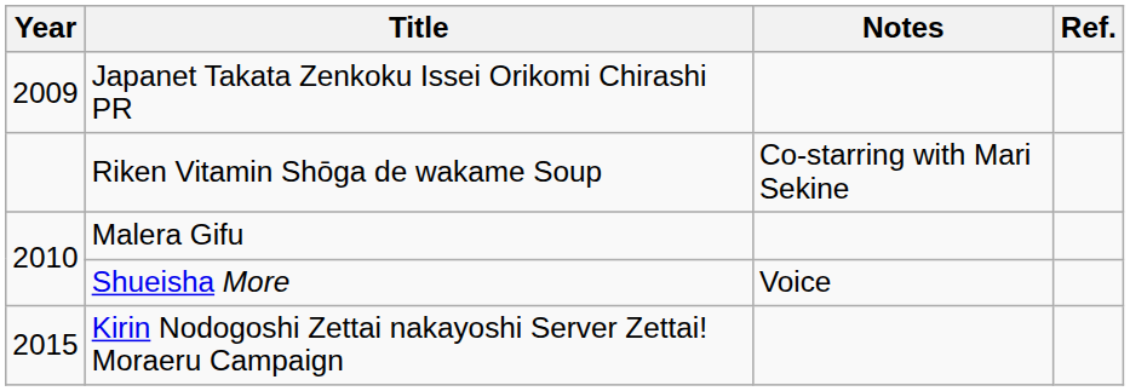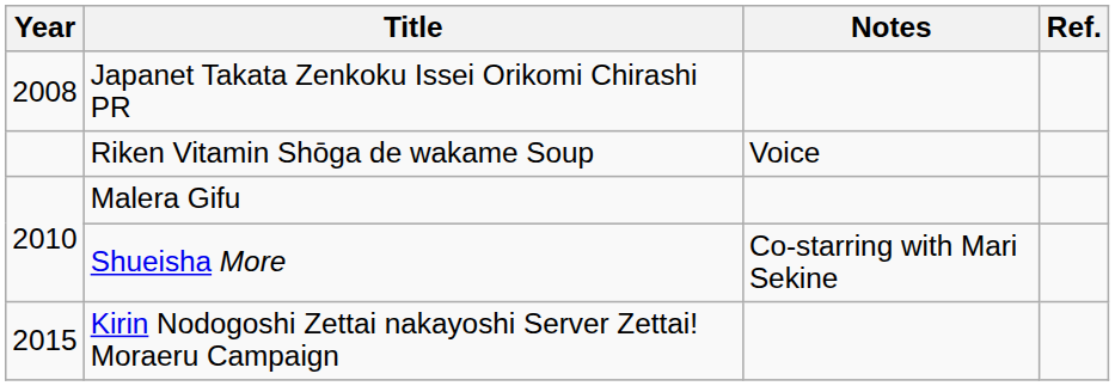Japanet Takata Zenkoku Issei Orikomi Chirashi PR | Year: 2009 -> 2008
Riken Vitamin Shōga de wakame Soup | Notes: Co-starring with Mari Sekine -> Voice
Shueisha More | Notes: Voice -> Co-starring with Mari Sekine
